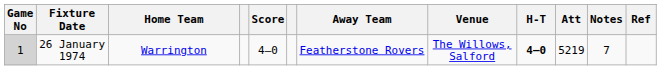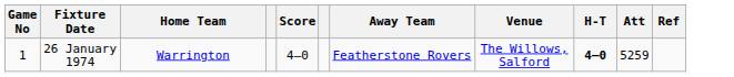- column: Notes | 7
26 January 1974 | Game No: lightgrey background -> no background
26 January 1974 | Att: 5219 -> 5259
